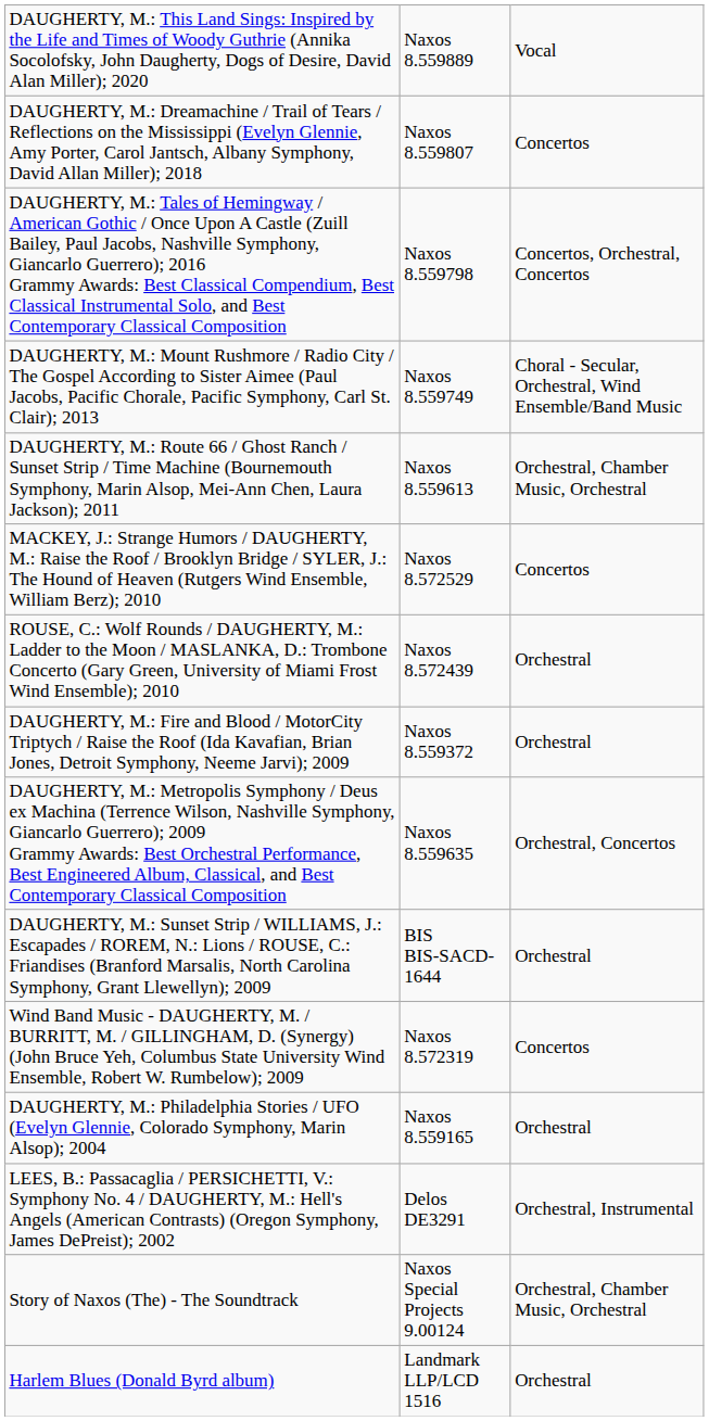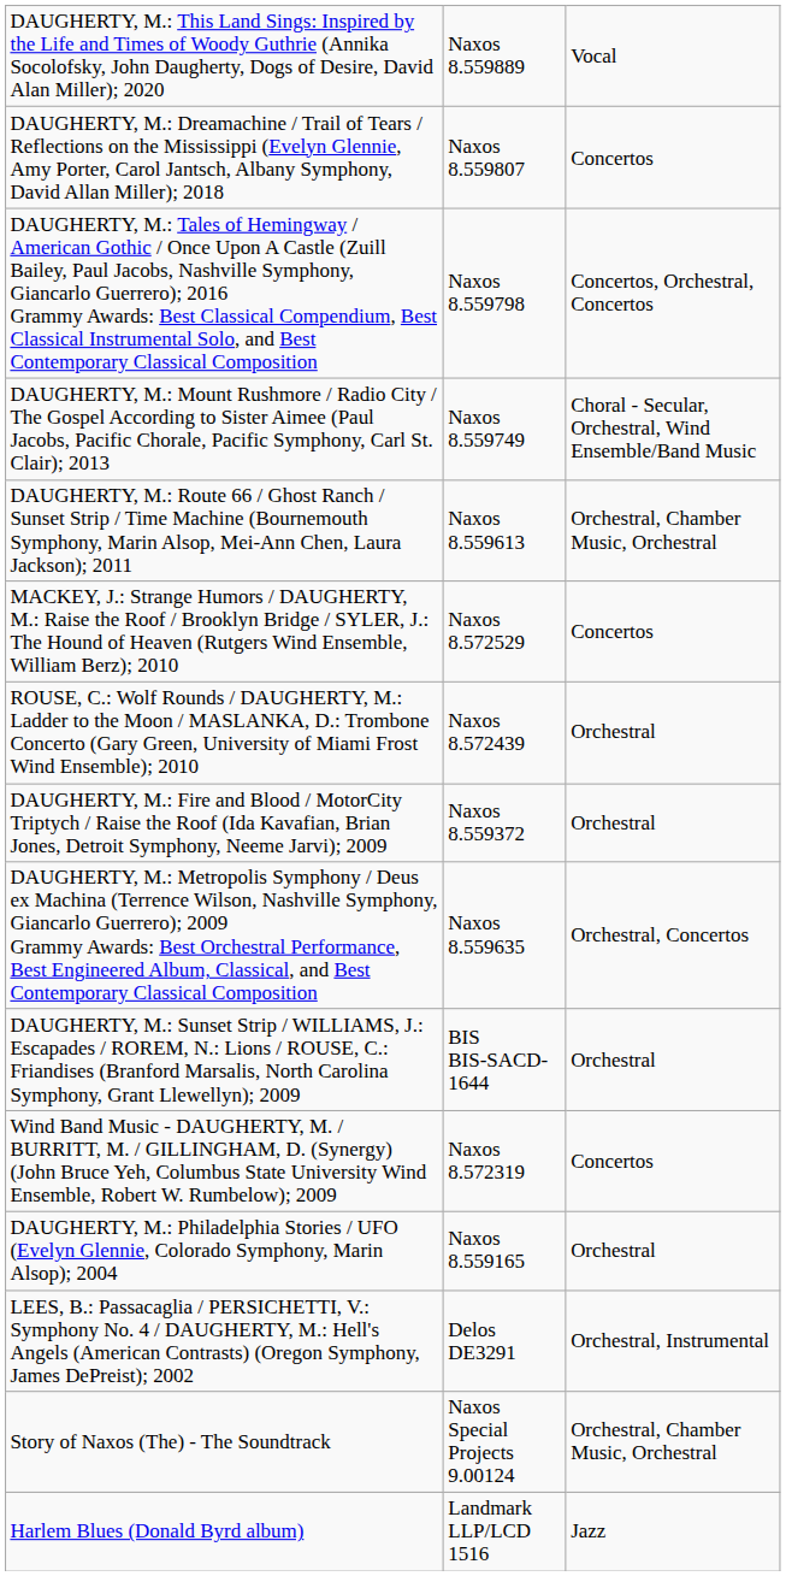Harlem Blues (Donald Byrd album) | column 3: Orchestral -> Jazz
